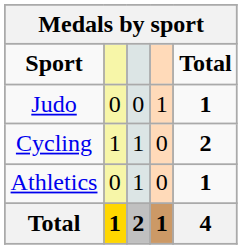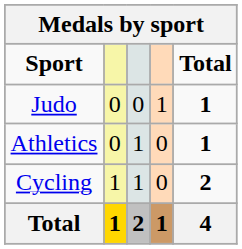rows swapped: Athletics <-> Cycling
